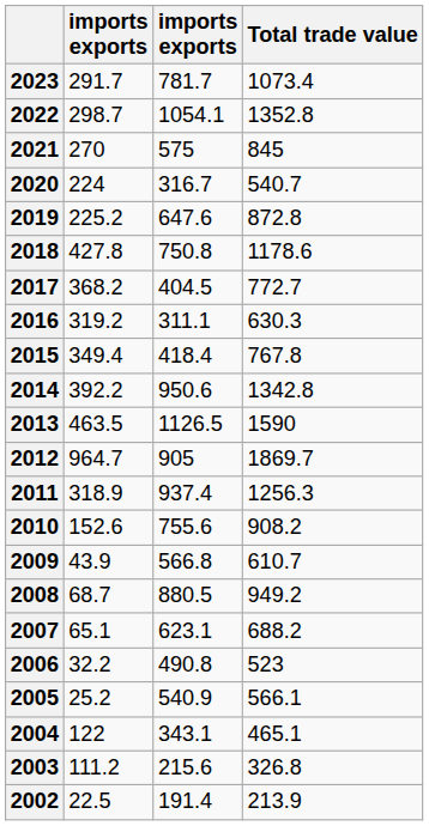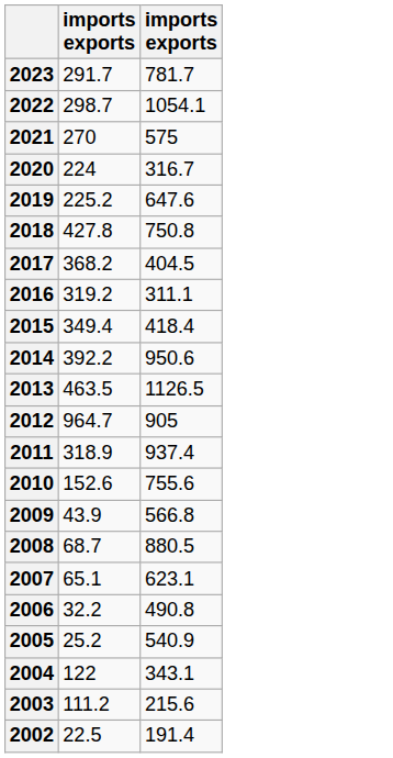- column: Total trade value | 1073.4 | 1352.8 | 845 | 540.7 | 872.8 | 1178.6 | 772.7 | 630.3 | 767.8 | 1342.8 | 1590 | 1869.7 | 1256.3 | 908.2 | 610.7 | 949.2 | 688.2 | 523 | 566.1 | 465.1 | 326.8 | 213.9
